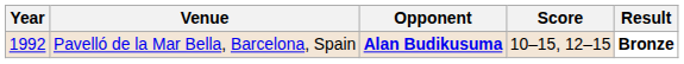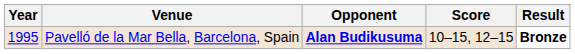Pavelló de la Mar Bella, Barcelona, Spain | Year: 1992 -> 1995
